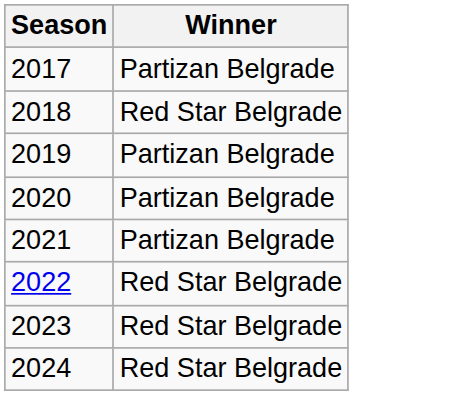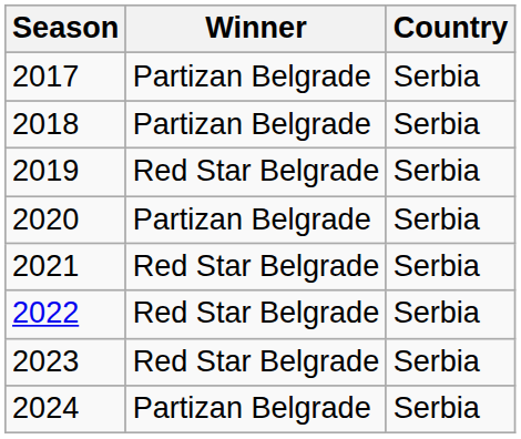+ column: Country | Serbia | Serbia | Serbia | Serbia | Serbia | Serbia | Serbia | Serbia
2018 | Winner: Red Star Belgrade -> Partizan Belgrade
2019 | Winner: Partizan Belgrade -> Red Star Belgrade
2021 | Winner: Partizan Belgrade -> Red Star Belgrade
2024 | Winner: Red Star Belgrade -> Partizan Belgrade
